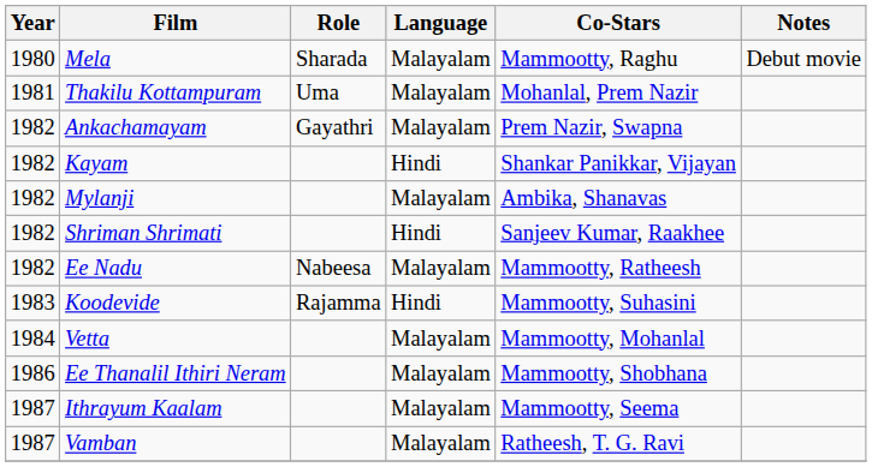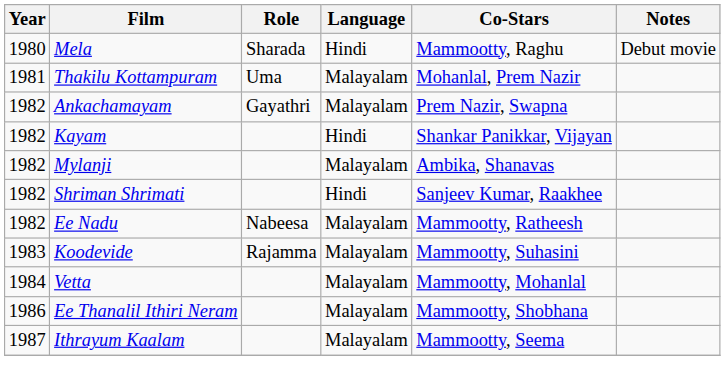Mela | Language: Malayalam -> Hindi
Koodevide | Language: Hindi -> Malayalam
- row: 1987 | Vamban | Malayalam | Ratheesh, T. G. Ravi
